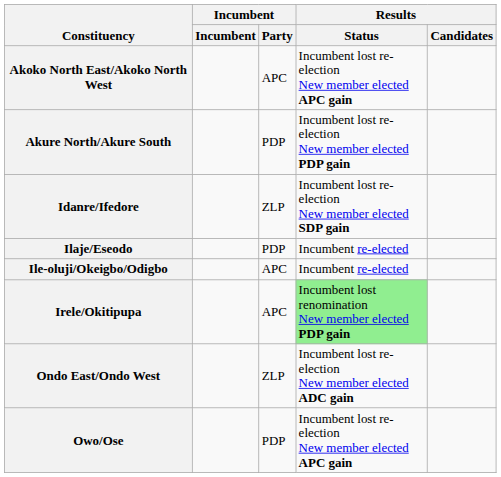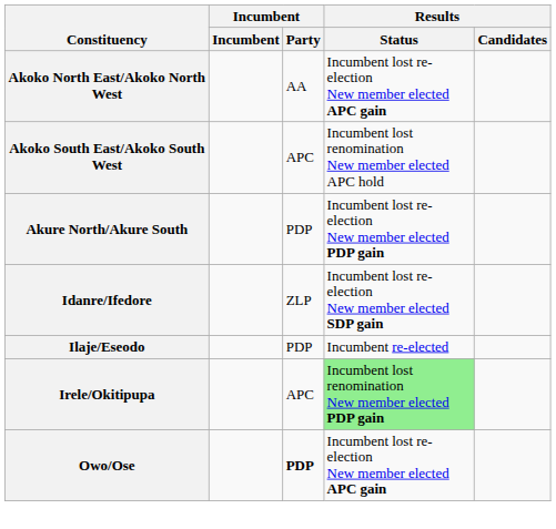Akoko North East/Akoko North West | Incumbent / Party: APC -> AA
+ row: Akoko South East/Akoko South West | APC | Incumbent lost renomination New member elected APC hold
- row: Ile-oluji/Okeigbo/Odigbo | APC | Incumbent re-elected
- row: Ondo East/Ondo West | ZLP | Incumbent lost re-election New member elected ADC gain
Owo/Ose | Incumbent / Party: normal -> bold
